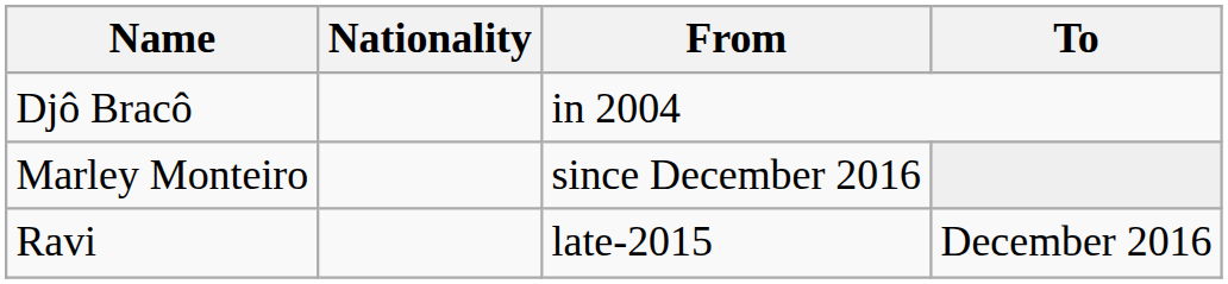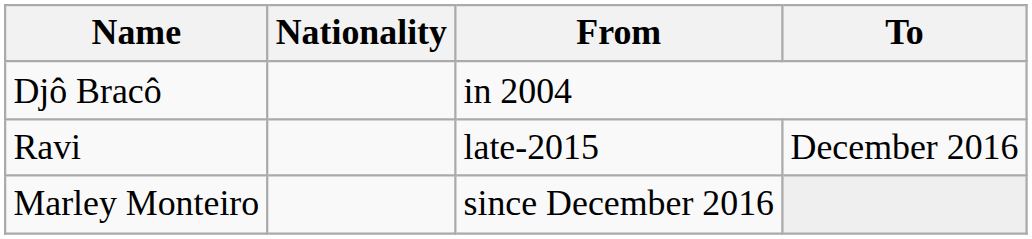rows swapped: Ravi <-> Marley Monteiro
